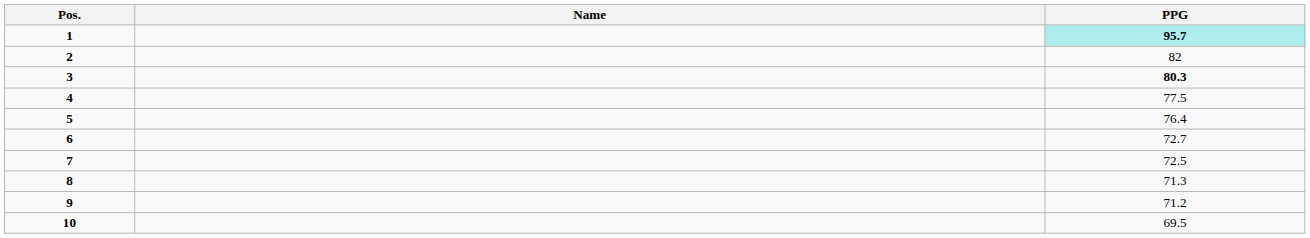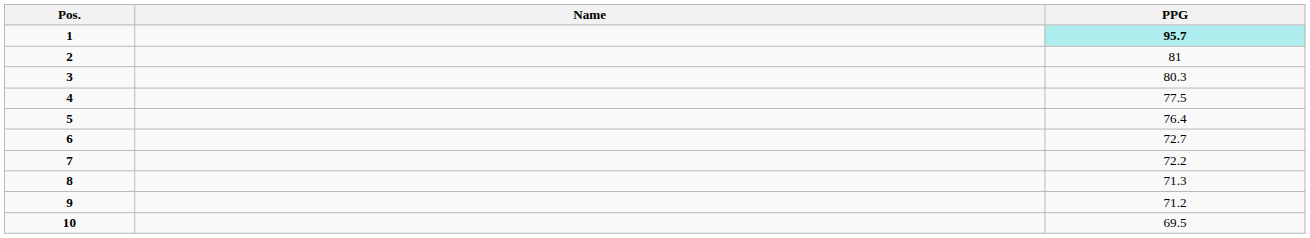2 | PPG: 82 -> 81
3 | PPG: bold -> normal
7 | PPG: 72.5 -> 72.2
